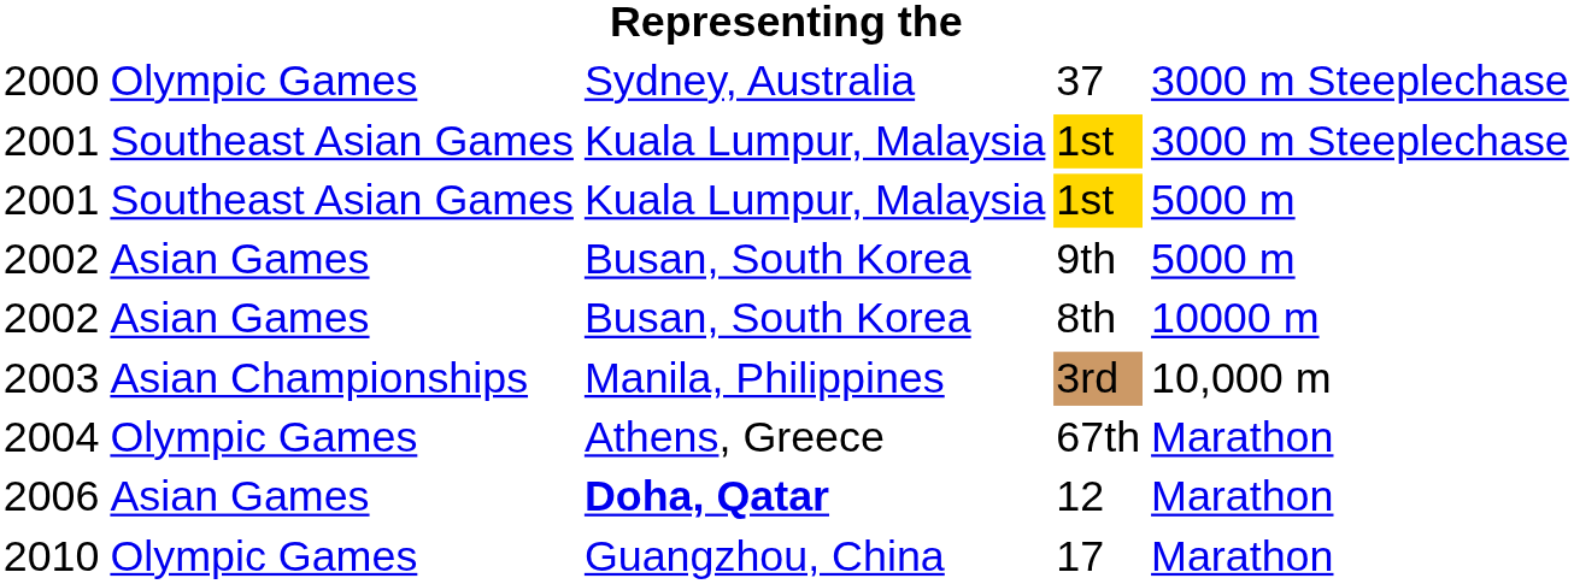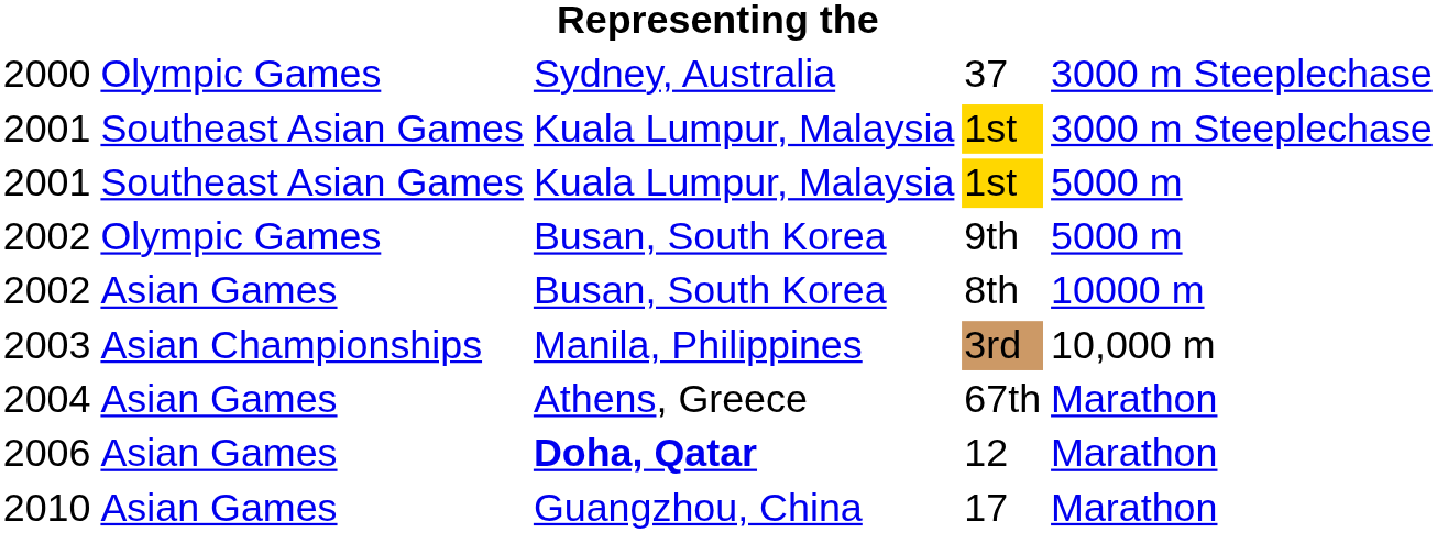9th | column 2: Asian Games -> Olympic Games
67th | column 2: Olympic Games -> Asian Games
17 | column 2: Olympic Games -> Asian Games
